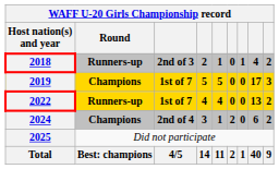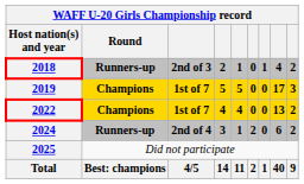2022 | Round: Runners-up -> Champions
2024 | Round: Champions -> Runners-up
